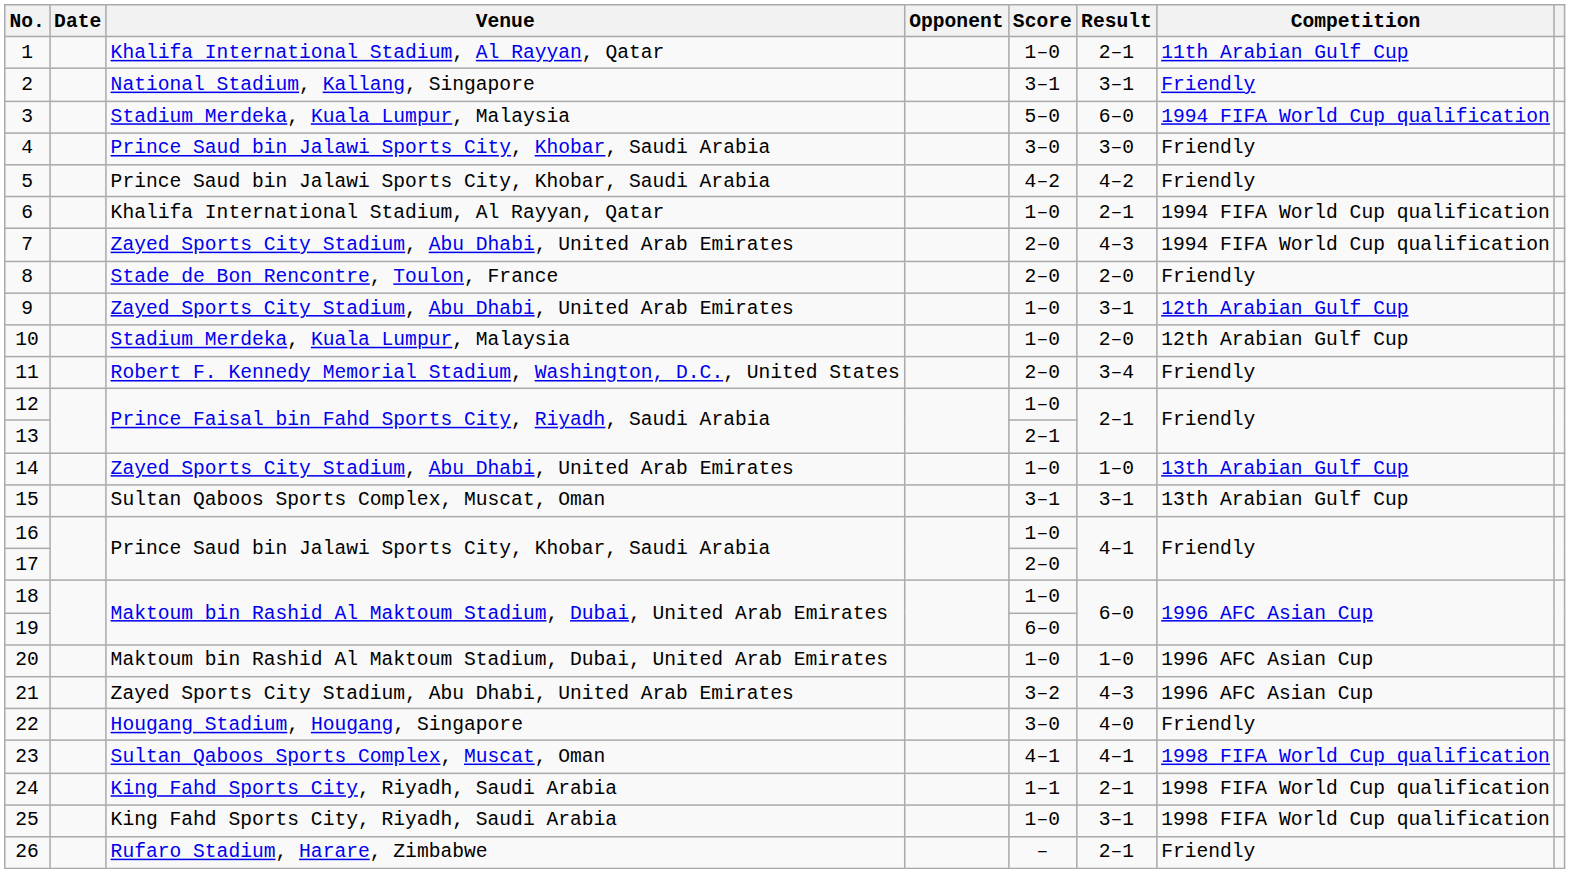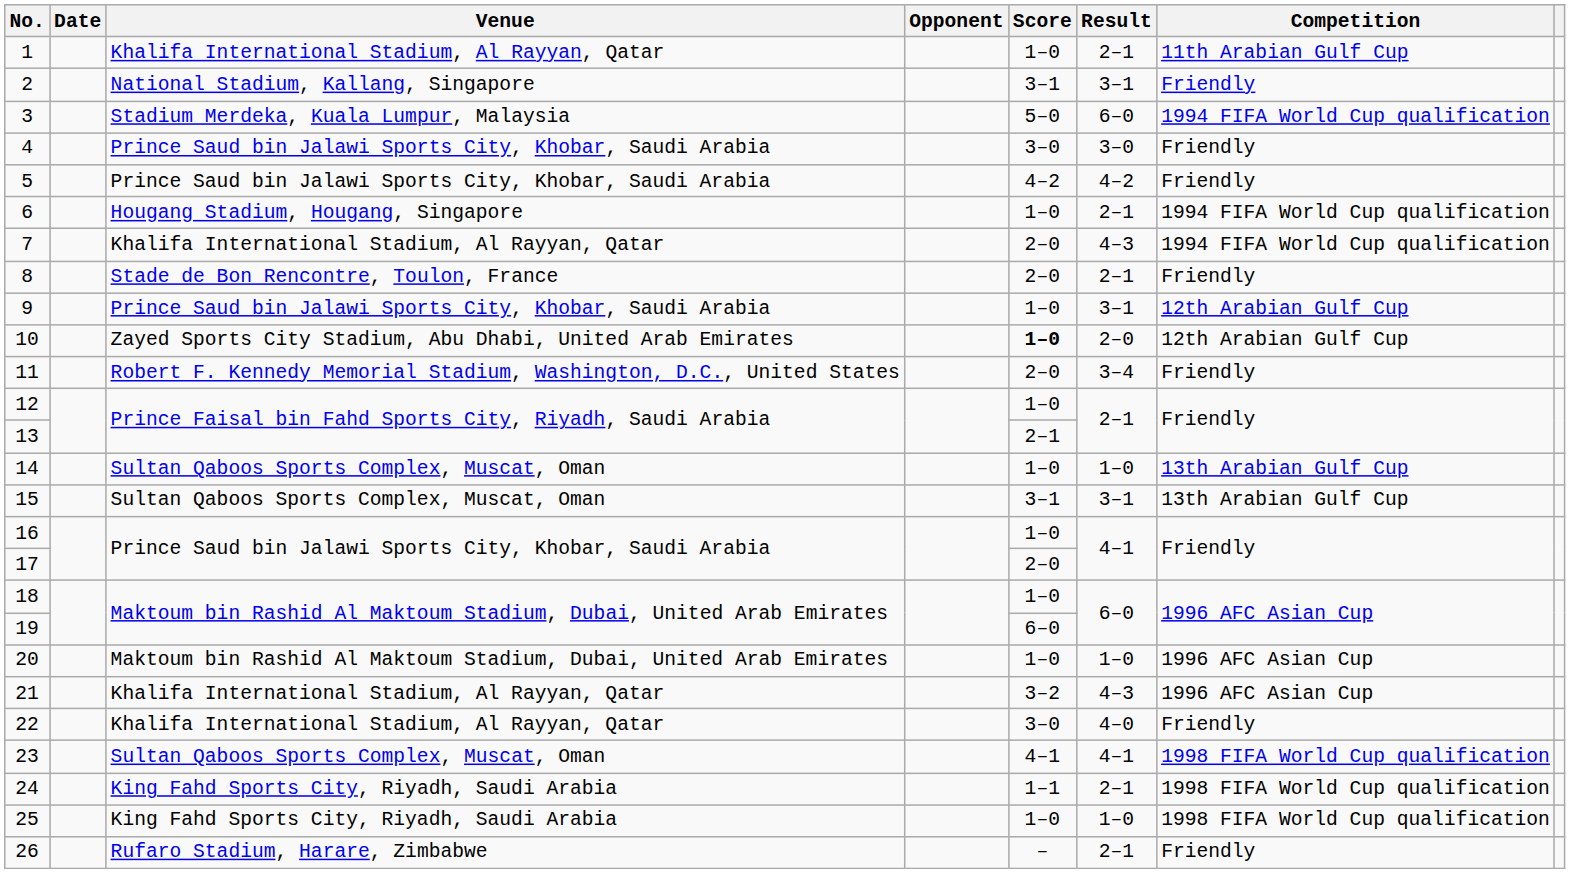6 | Venue: Khalifa International Stadium, Al Rayyan, Qatar -> Hougang Stadium, Hougang, Singapore
7 | Venue: Zayed Sports City Stadium, Abu Dhabi, United Arab Emirates -> Khalifa International Stadium, Al Rayyan, Qatar
8 | Result: 2–0 -> 2–1
9 | Venue: Zayed Sports City Stadium, Abu Dhabi, United Arab Emirates -> Prince Saud bin Jalawi Sports City, Khobar, Saudi Arabia
10 | Venue: Stadium Merdeka, Kuala Lumpur, Malaysia -> Zayed Sports City Stadium, Abu Dhabi, United Arab Emirates
10 | Score: normal -> bold
14 | Venue: Zayed Sports City Stadium, Abu Dhabi, United Arab Emirates -> Sultan Qaboos Sports Complex, Muscat, Oman
21 | Venue: Zayed Sports City Stadium, Abu Dhabi, United Arab Emirates -> Khalifa International Stadium, Al Rayyan, Qatar
22 | Venue: Hougang Stadium, Hougang, Singapore -> Khalifa International Stadium, Al Rayyan, Qatar
25 | Result: 3–1 -> 1–0
